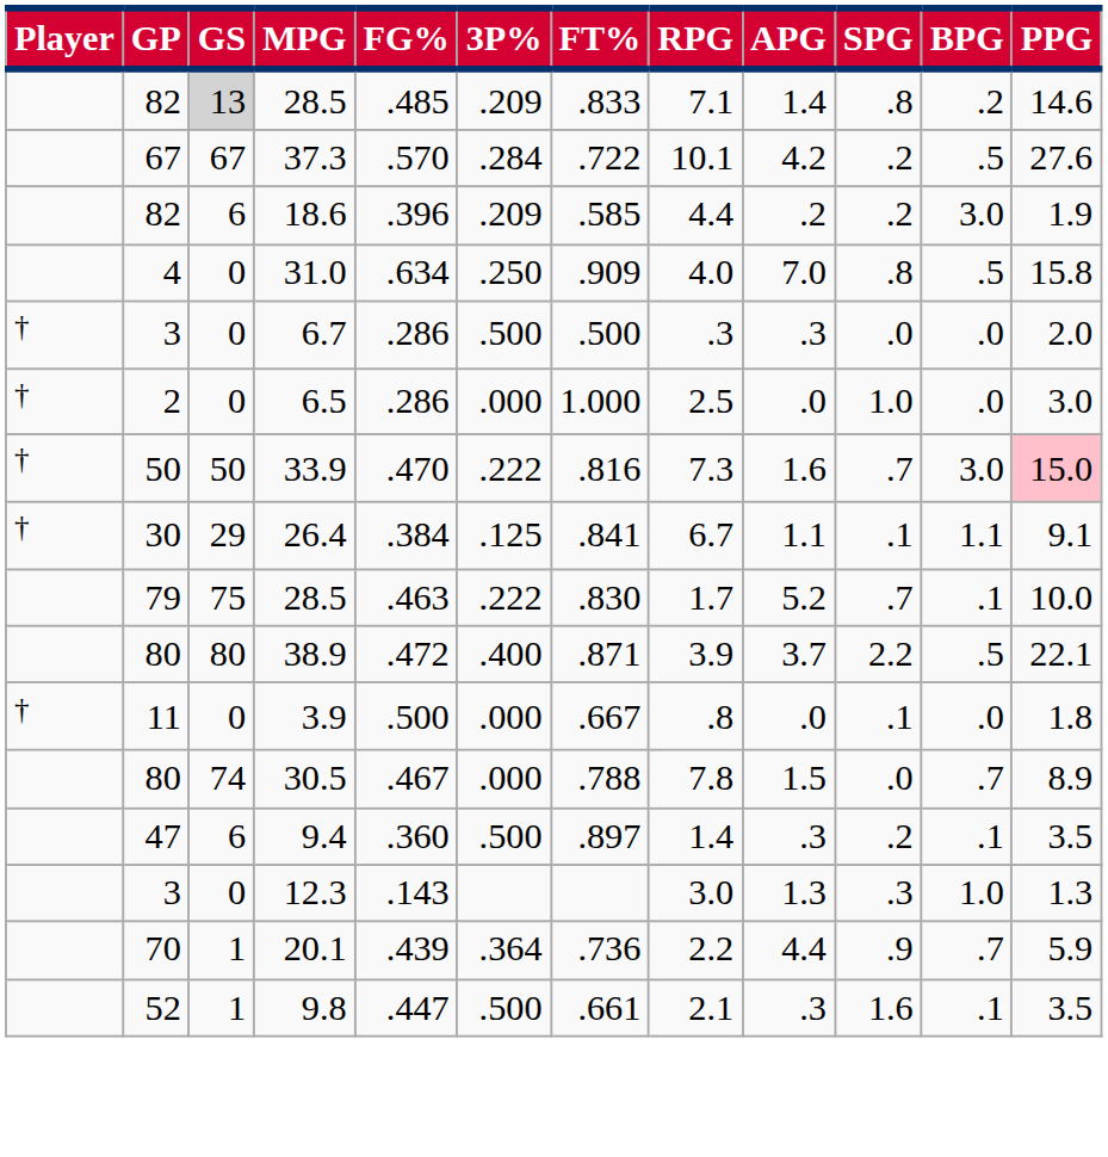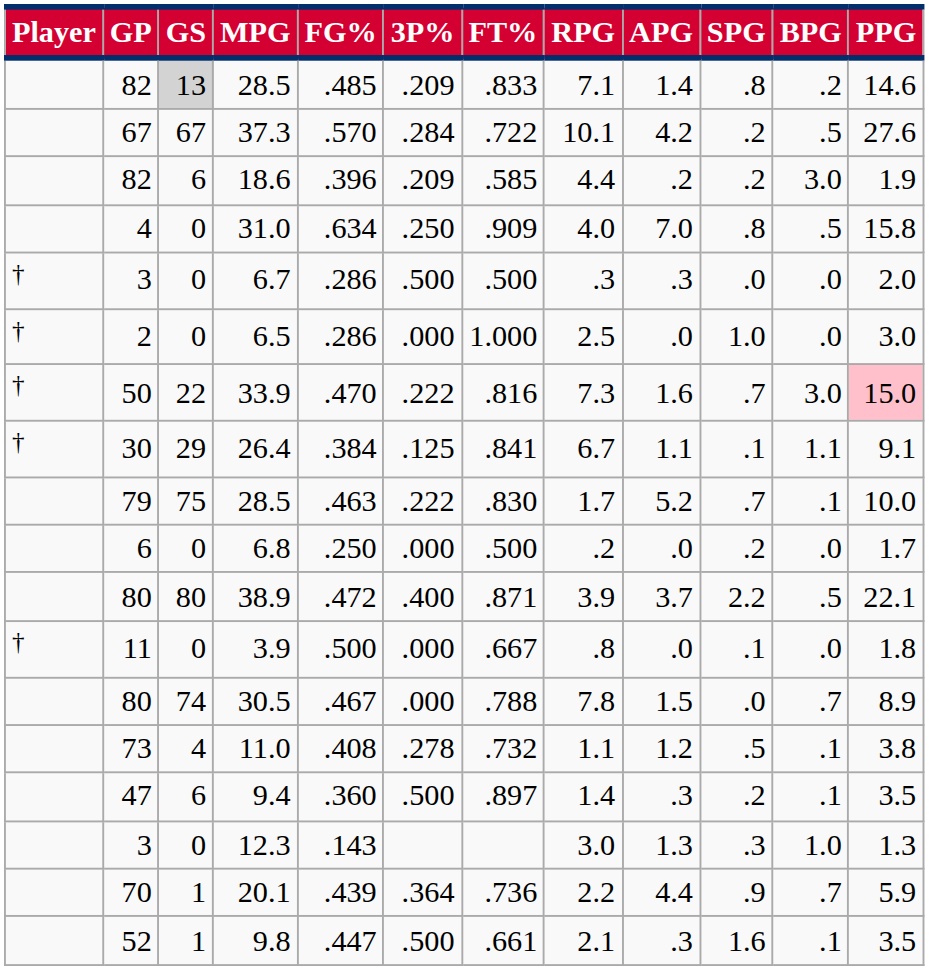33.9 | GS: 50 -> 22
+ row: 6 | 0 | 6.8 | .250 | .000 | .500 | .2 | .0 | .2 | .0 | 1.7
+ row: 73 | 4 | 11.0 | .408 | .278 | .732 | 1.1 | 1.2 | .5 | .1 | 3.8
